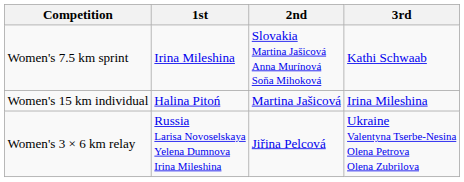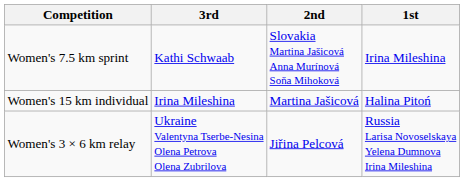columns swapped: 1st <-> 3rd
